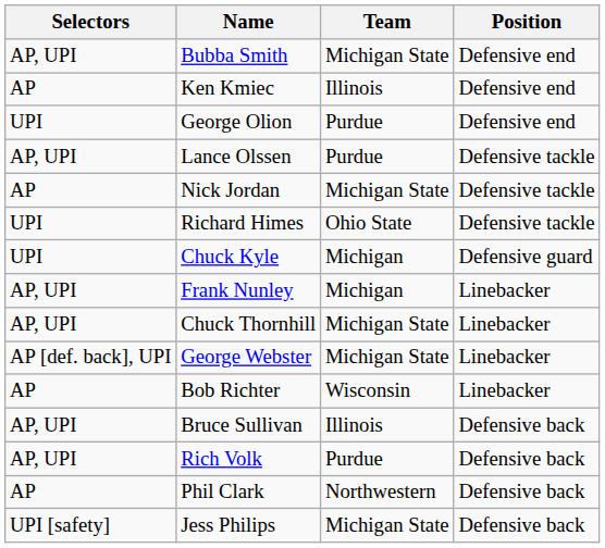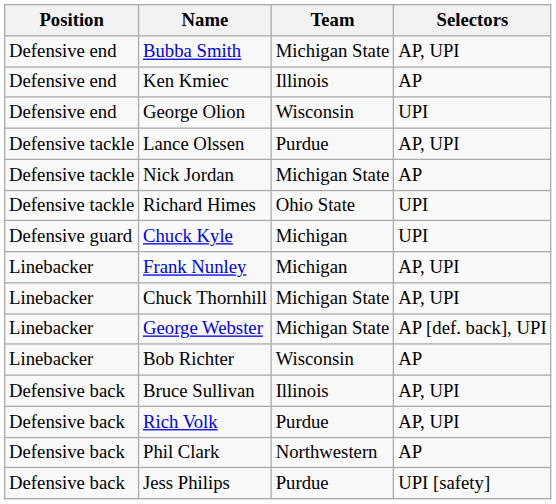columns swapped: Position <-> Selectors
George Olion | Team: Purdue -> Wisconsin
Jess Philips | Team: Michigan State -> Purdue
